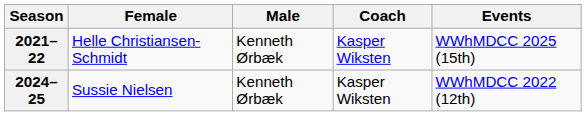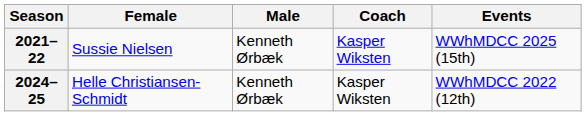2021–22 | Female: Helle Christiansen-Schmidt -> Sussie Nielsen
2024–25 | Female: Sussie Nielsen -> Helle Christiansen-Schmidt
